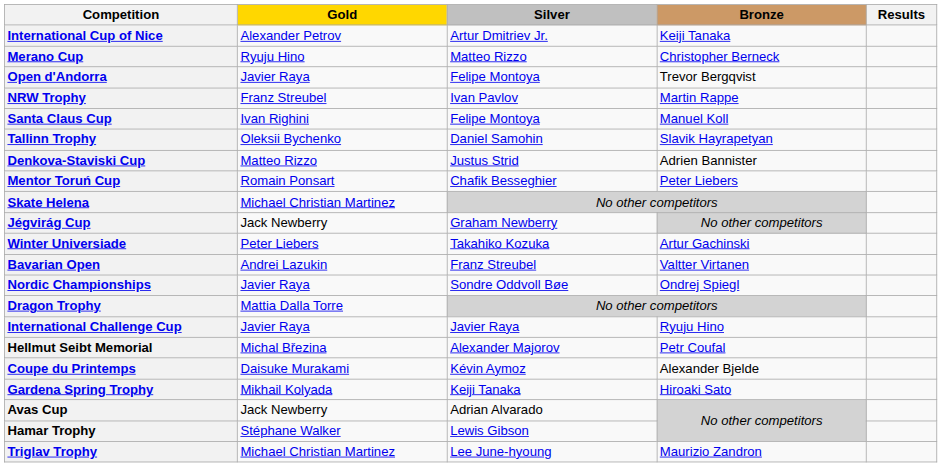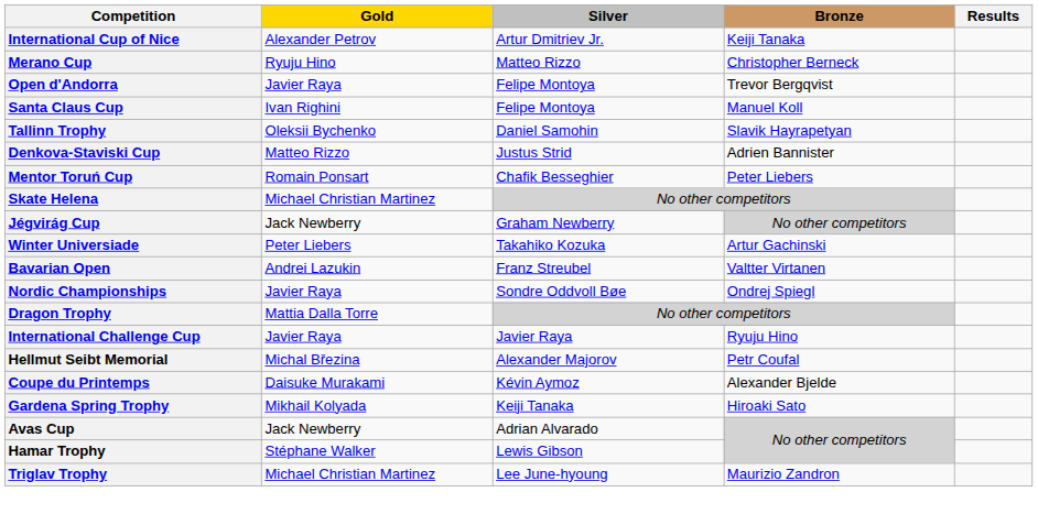- row: NRW Trophy | Franz Streubel | Ivan Pavlov | Martin Rappe
